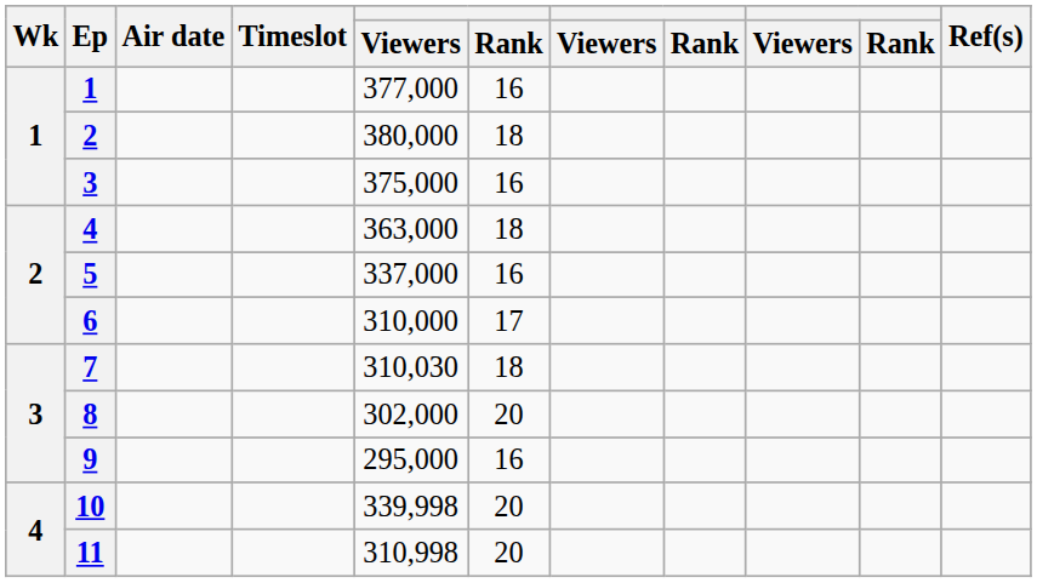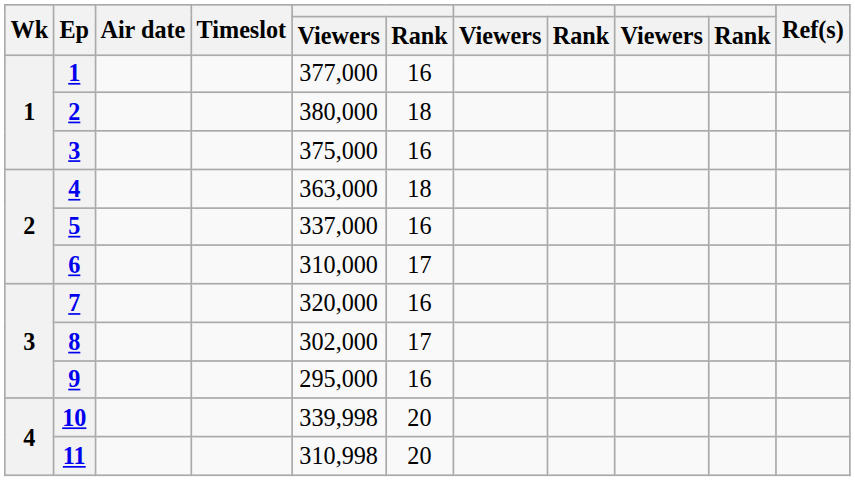7 | column 5: 310,030 -> 320,000
7 | column 6: 18 -> 16
8 | column 6: 20 -> 17
